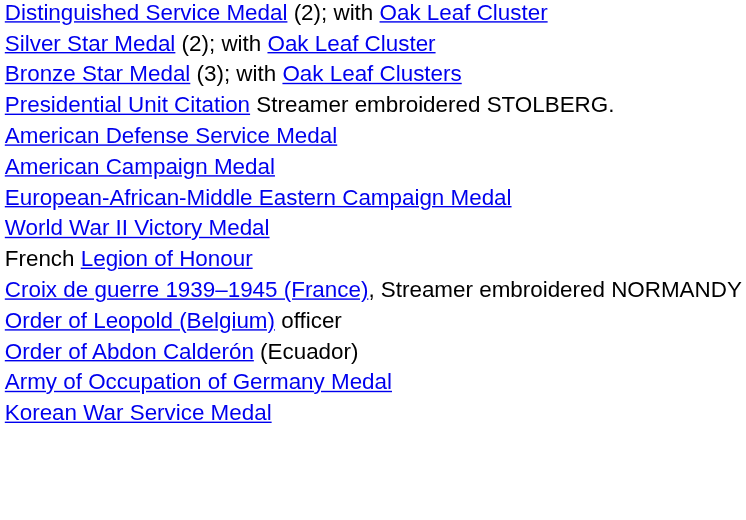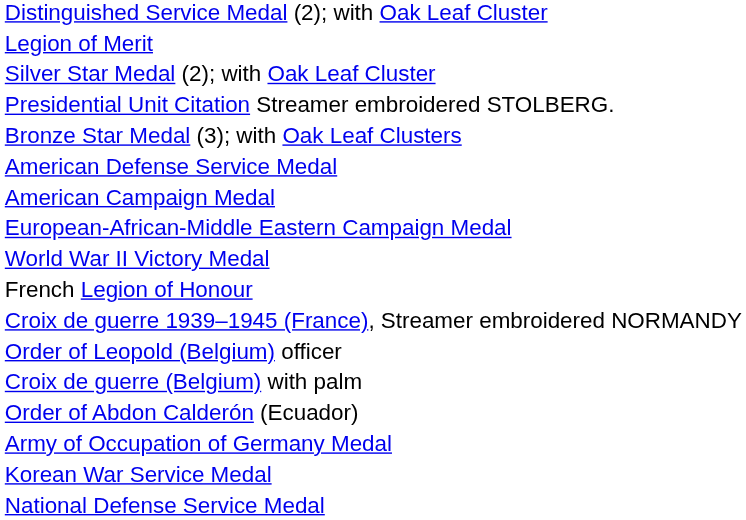+ row: Legion of Merit
rows swapped: Bronze Star Medal (3); with Oak Leaf Clusters <-> Presidential Unit Citation Streamer embroidered STOLBERG.
+ row: Croix de guerre (Belgium) with palm
+ row: National Defense Service Medal
